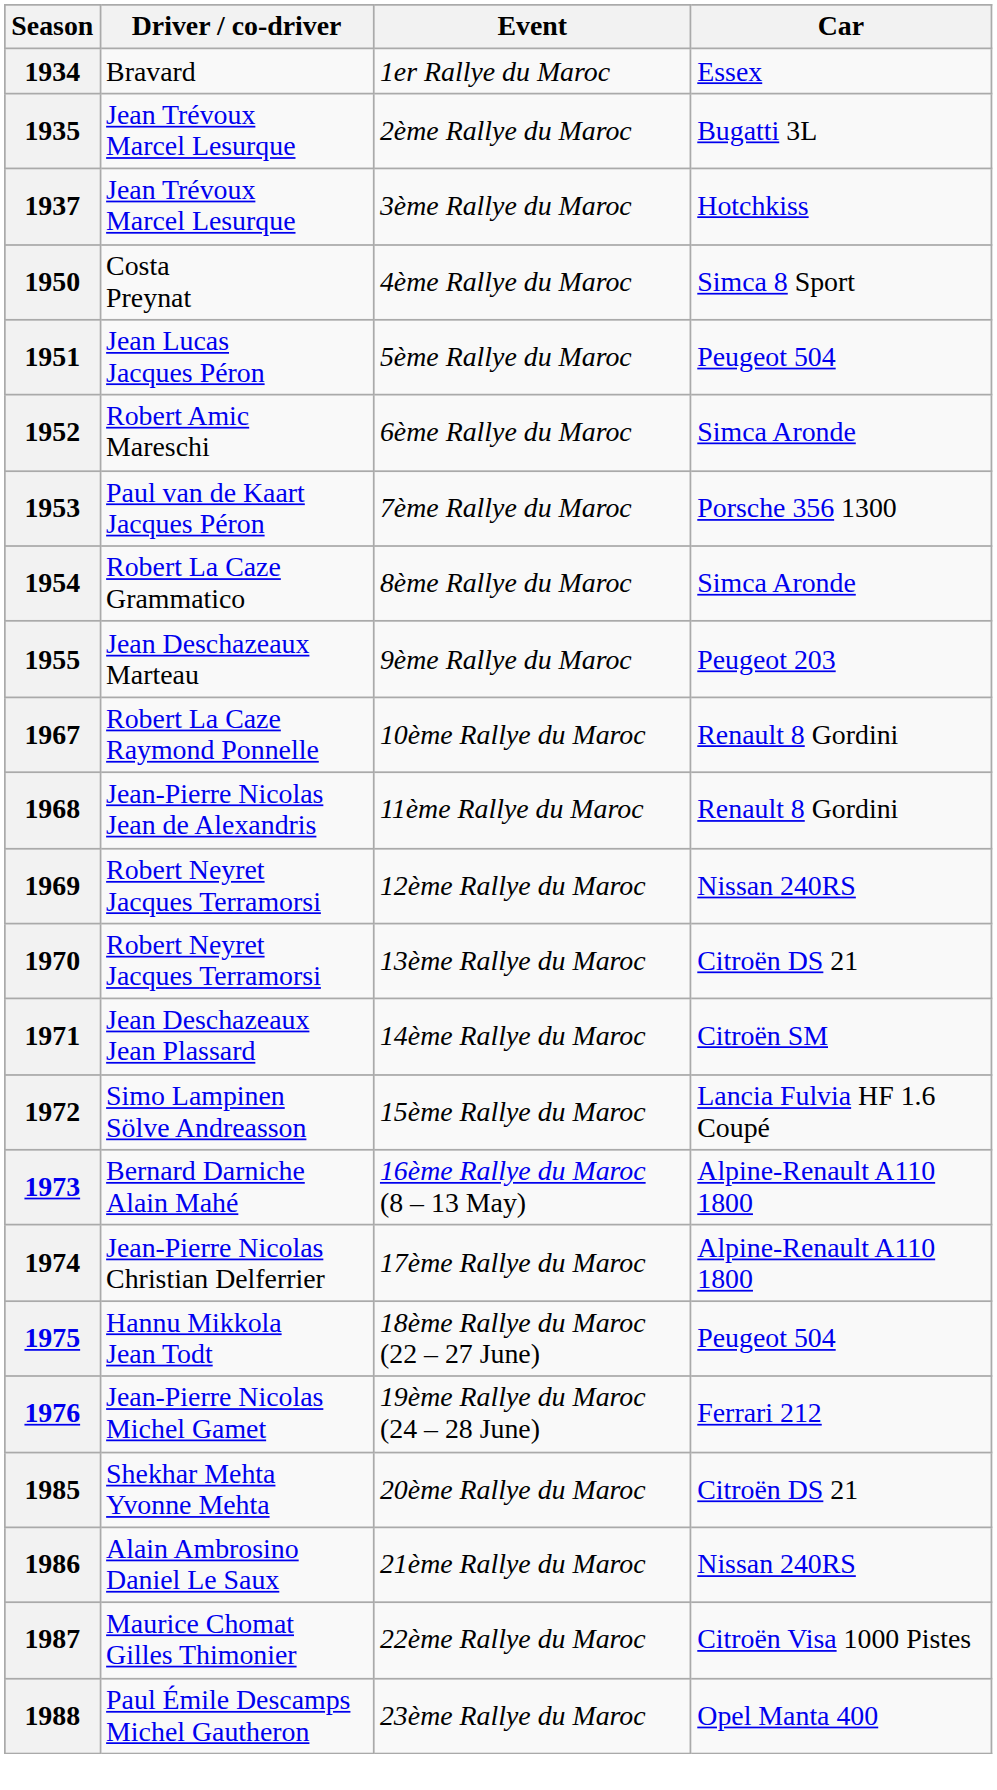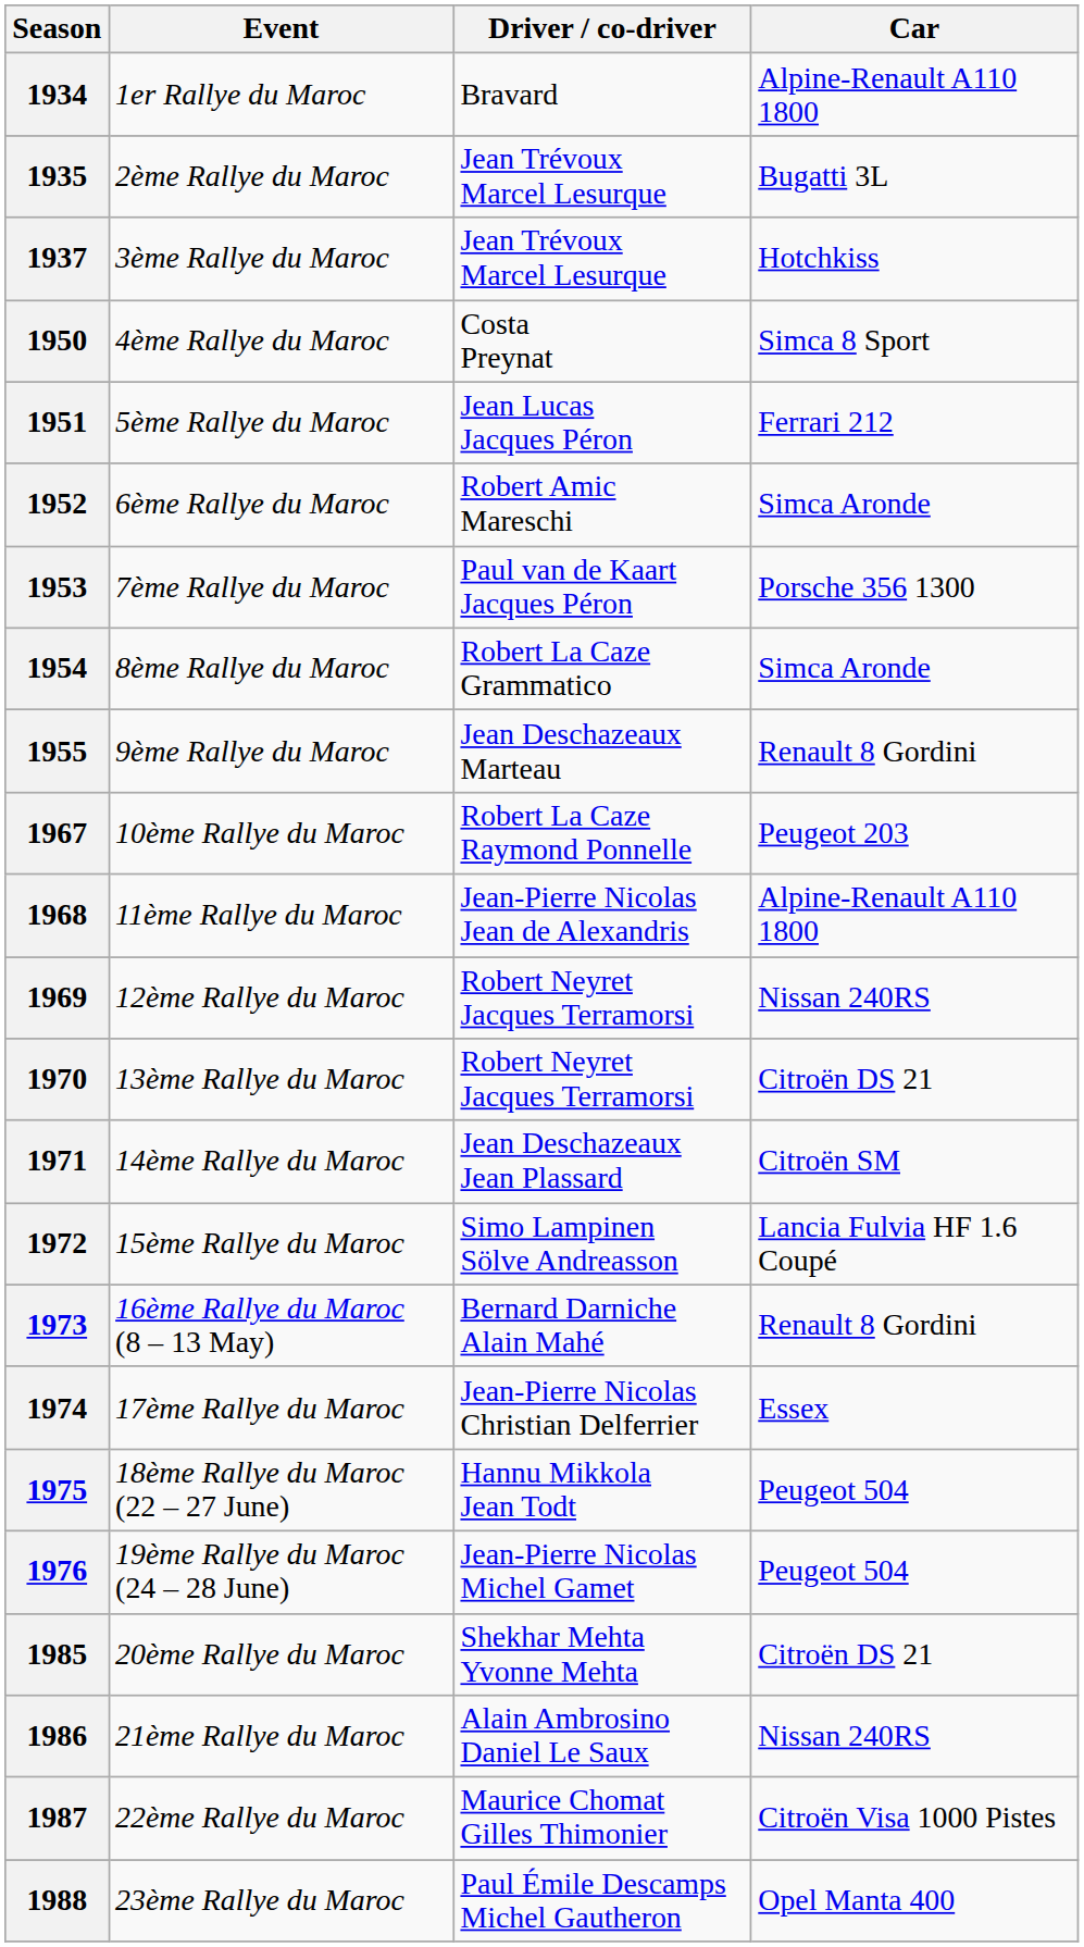columns swapped: Event <-> Driver / co-driver
1934 | Car: Essex -> Alpine-Renault A110 1800
1951 | Car: Peugeot 504 -> Ferrari 212
1955 | Car: Peugeot 203 -> Renault 8 Gordini
1967 | Car: Renault 8 Gordini -> Peugeot 203
1968 | Car: Renault 8 Gordini -> Alpine-Renault A110 1800
1973 | Car: Alpine-Renault A110 1800 -> Renault 8 Gordini
1974 | Car: Alpine-Renault A110 1800 -> Essex
1976 | Car: Ferrari 212 -> Peugeot 504
